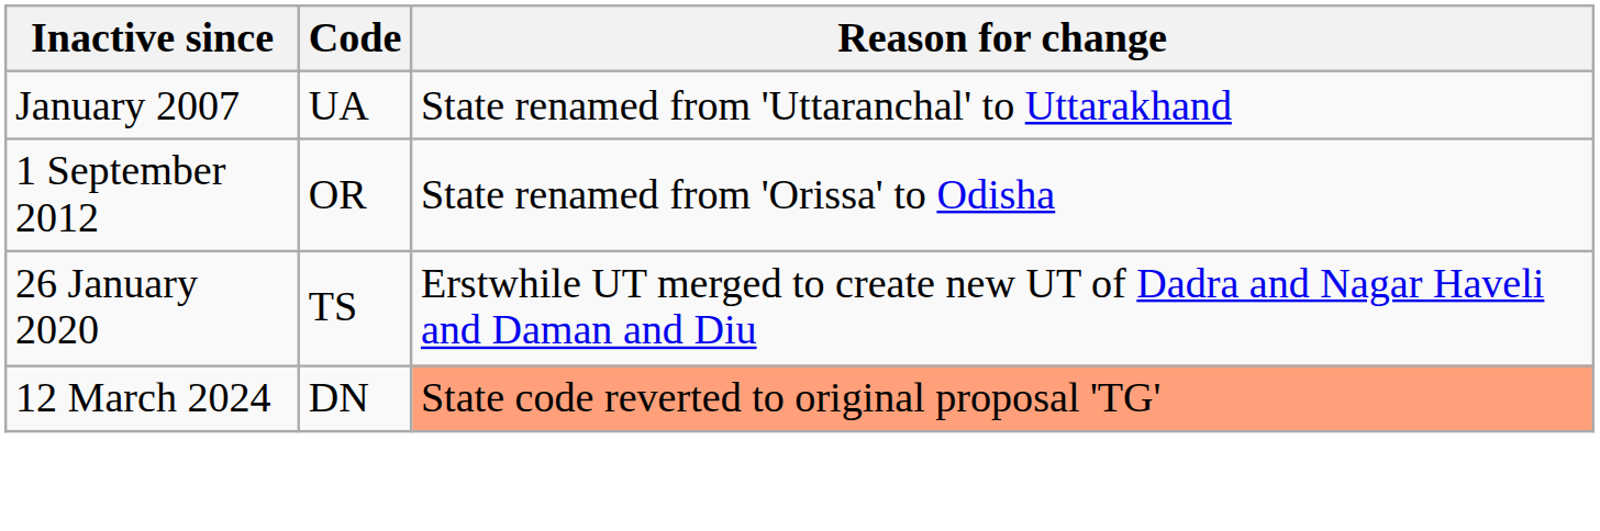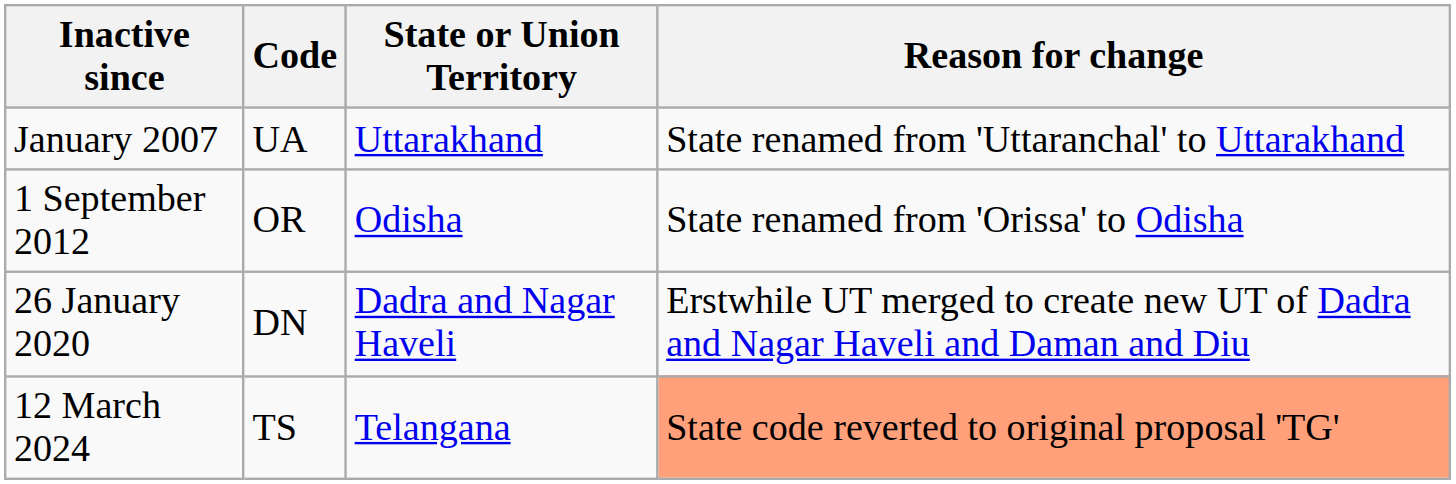+ column: State or Union Territory | Uttarakhand | Odisha | Dadra and Nagar Haveli | Telangana
26 January 2020 | Code: TS -> DN
12 March 2024 | Code: DN -> TS
